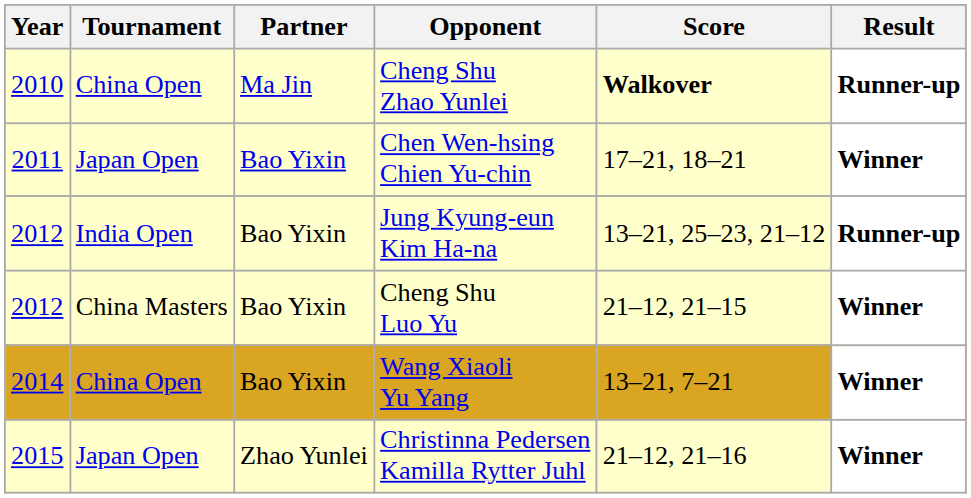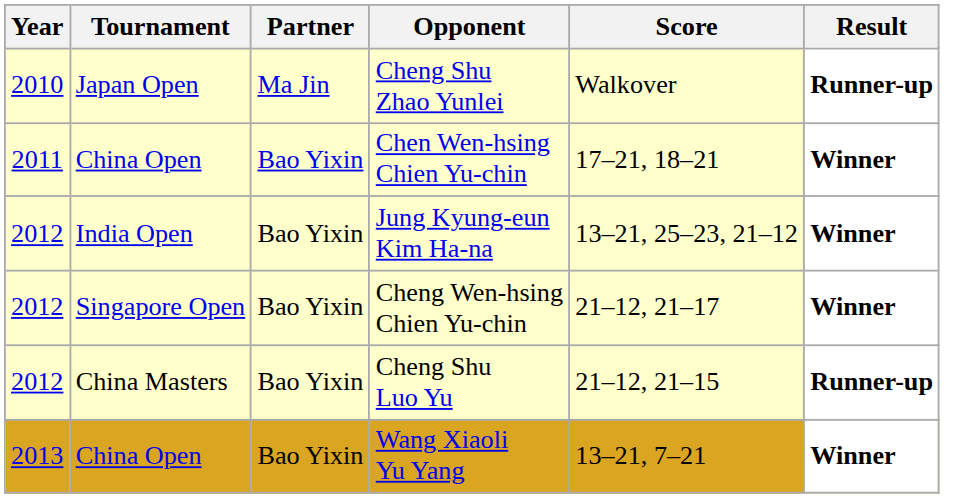Cheng Shu Zhao Yunlei | Tournament: China Open -> Japan Open
Cheng Shu Zhao Yunlei | Score: bold -> normal
Chen Wen-hsing Chien Yu-chin | Tournament: Japan Open -> China Open
Jung Kyung-eun Kim Ha-na | Result: Runner-up -> Winner
+ row: 2012 | Singapore Open | Bao Yixin | Cheng Wen-hsing Chien Yu-chin | 21–12, 21–17 | Winner
Cheng Shu Luo Yu | Result: Winner -> Runner-up
Wang Xiaoli Yu Yang | Year: 2014 -> 2013
- row: 2015 | Japan Open | Zhao Yunlei | Christinna Pedersen Kamilla Rytter Juhl | 21–12, 21–16 | Winner
